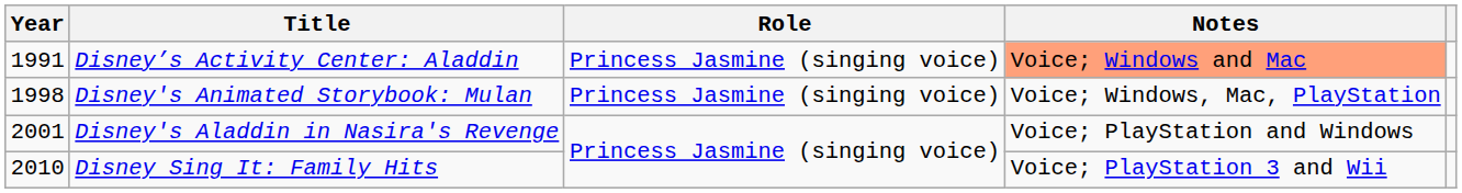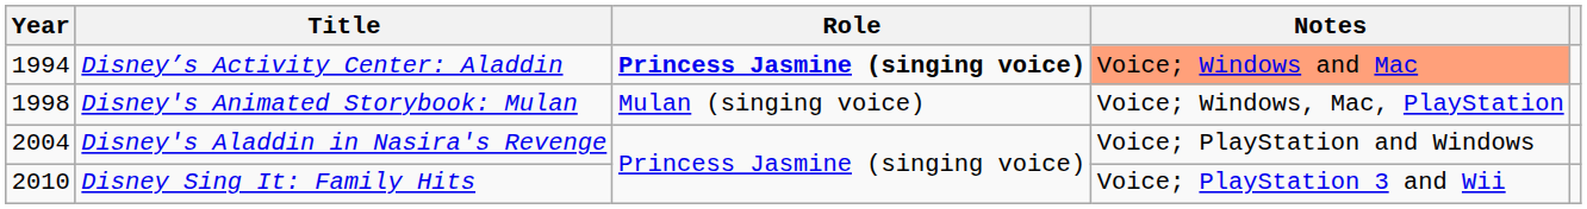Disney’s Activity Center: Aladdin | Year: 1991 -> 1994
Disney’s Activity Center: Aladdin | Role: normal -> bold
Disney's Animated Storybook: Mulan | Role: Princess Jasmine (singing voice) -> Mulan (singing voice)
Disney's Aladdin in Nasira's Revenge | Year: 2001 -> 2004
